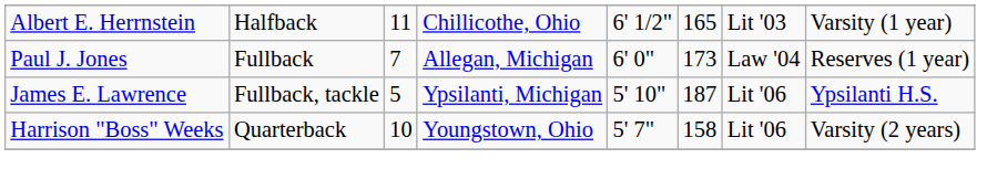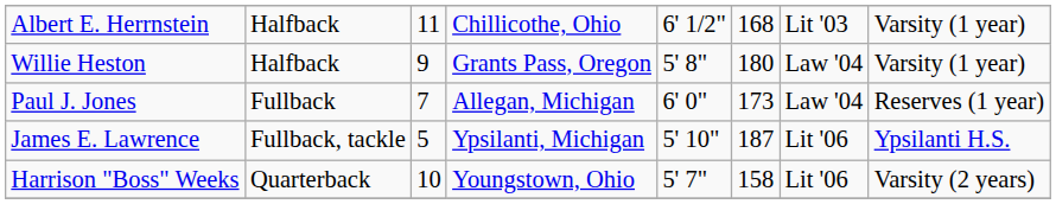Albert E. Herrnstein | column 6: 165 -> 168
+ row: Willie Heston | Halfback | 9 | Grants Pass, Oregon | 5' 8" | 180 | Law '04 | Varsity (1 year)
